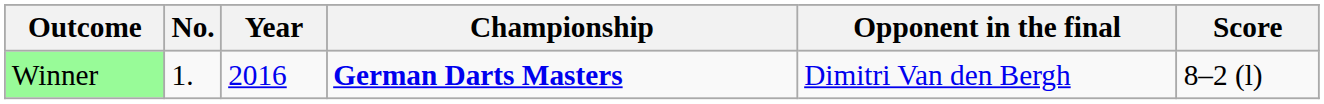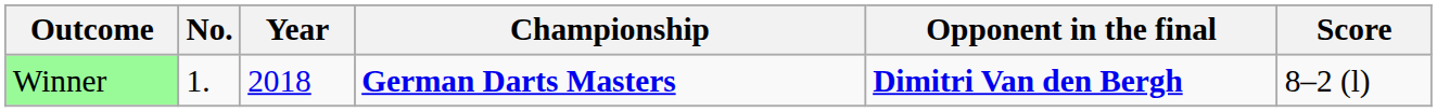Winner | Year: 2016 -> 2018
Winner | Opponent in the final: normal -> bold
